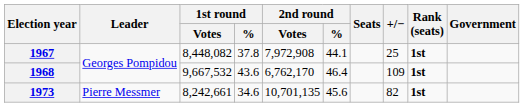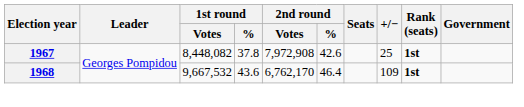1967 | 2nd round / %: 44.1 -> 42.6
- row: 1973 | Pierre Messmer | 8,242,661 | 34.6 | 10,701,135 | 45.6 | 82 | 1st
